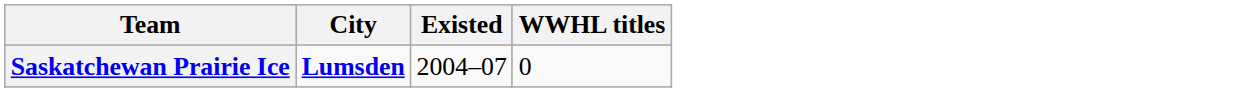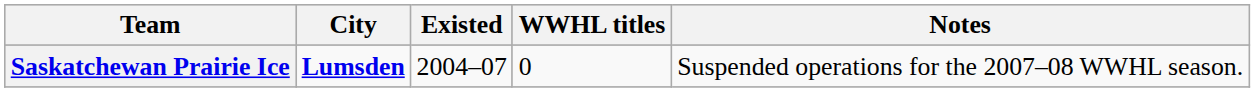+ column: Notes | Suspended operations for the 2007–08 WWHL season.
